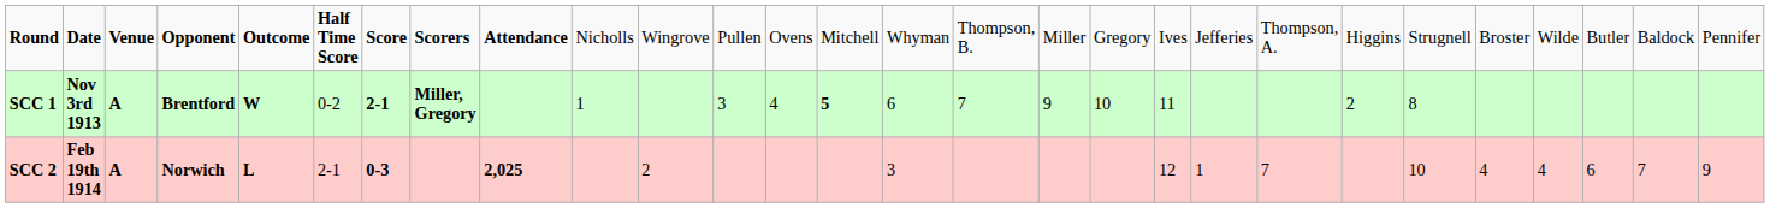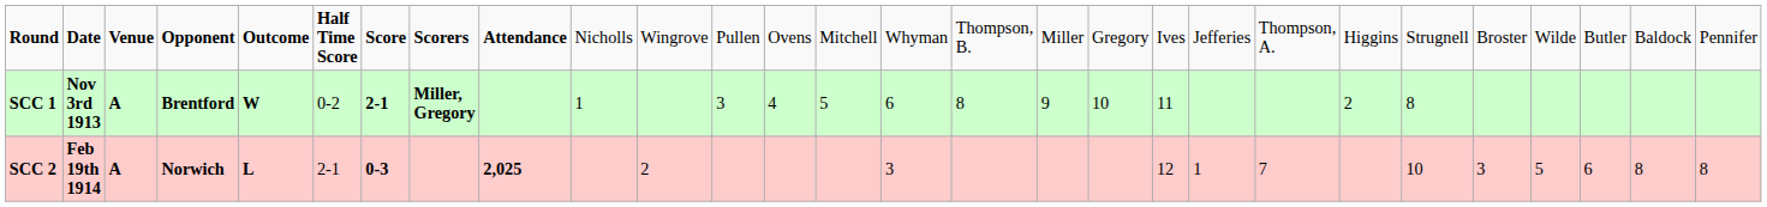SCC 1 | column 14: bold -> normal
SCC 1 | column 16: 7 -> 8
SCC 2 | column 24: 4 -> 3
SCC 2 | column 25: 4 -> 5
SCC 2 | column 27: 7 -> 8
SCC 2 | column 28: 9 -> 8
